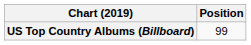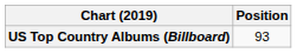US Top Country Albums (Billboard) | Position: 99 -> 93
